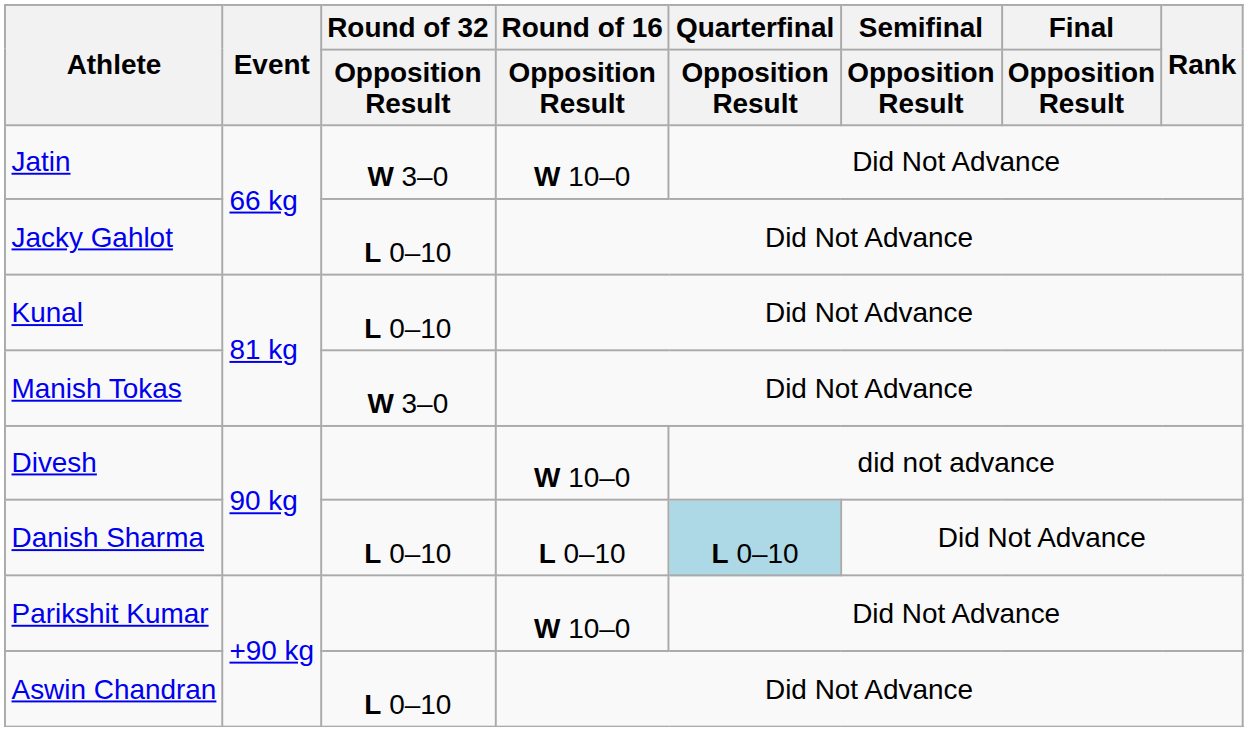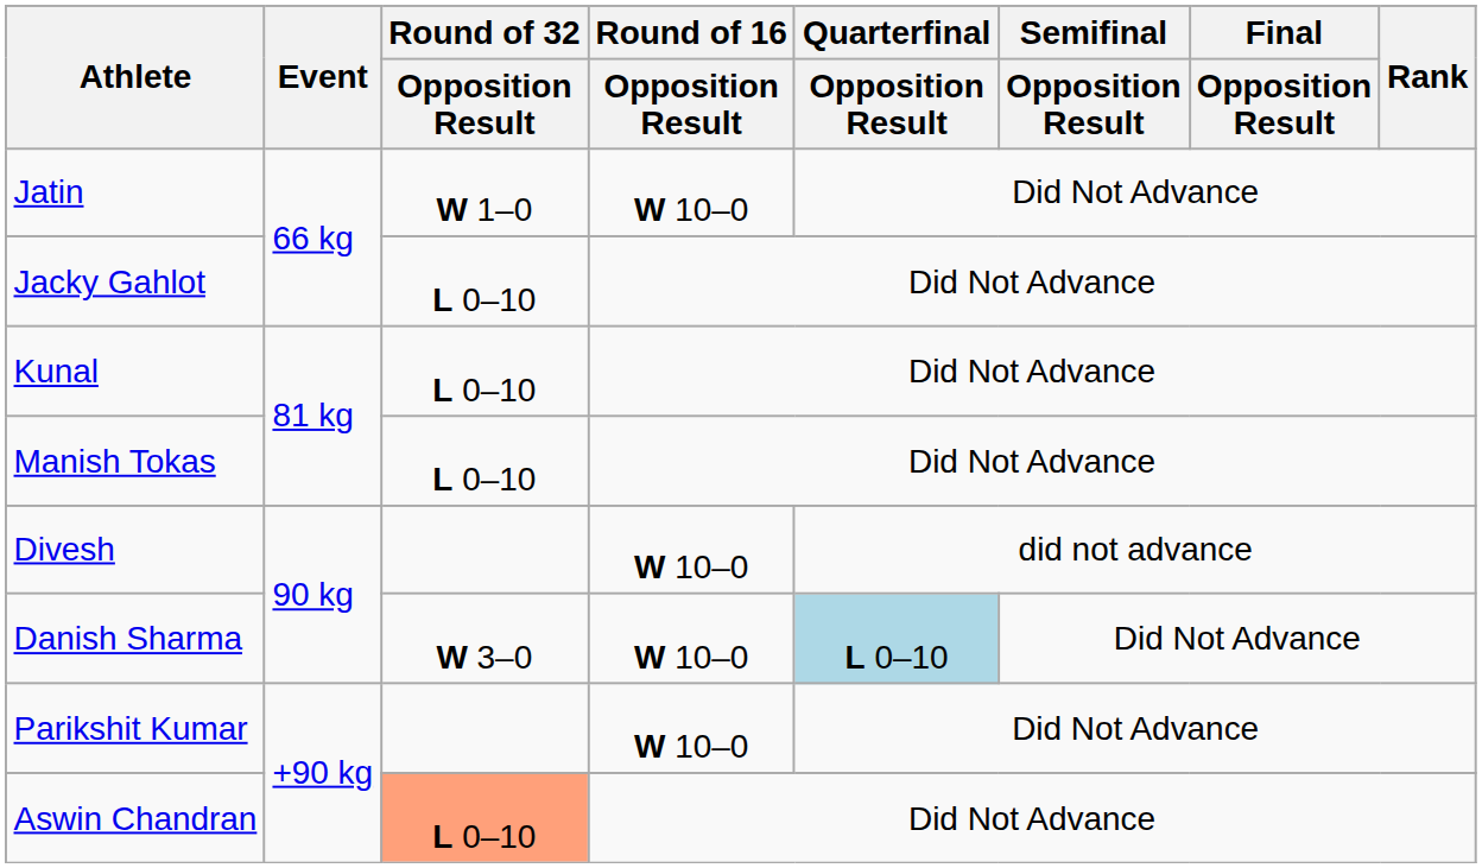Jatin | Round of 32 / Opposition Result: W 3–0 -> W 1–0
Manish Tokas | Round of 32 / Opposition Result: W 3–0 -> L 0–10
Danish Sharma | Round of 32 / Opposition Result: L 0–10 -> W 3–0
Danish Sharma | Round of 16 / Opposition Result: L 0–10 -> W 10–0
Aswin Chandran | Round of 32 / Opposition Result: no background -> lightsalmon background
